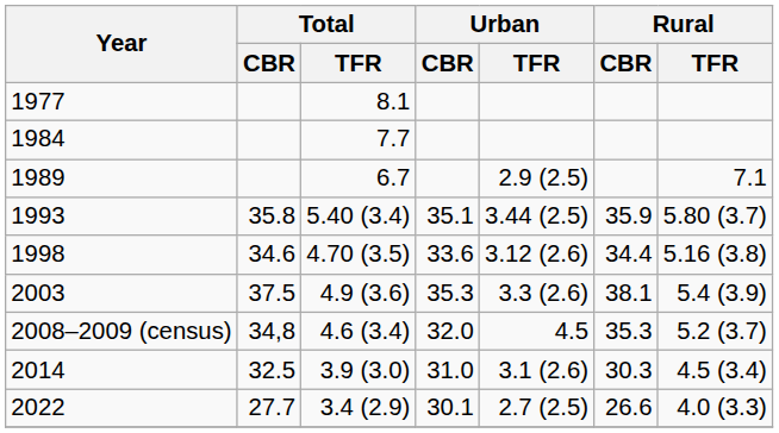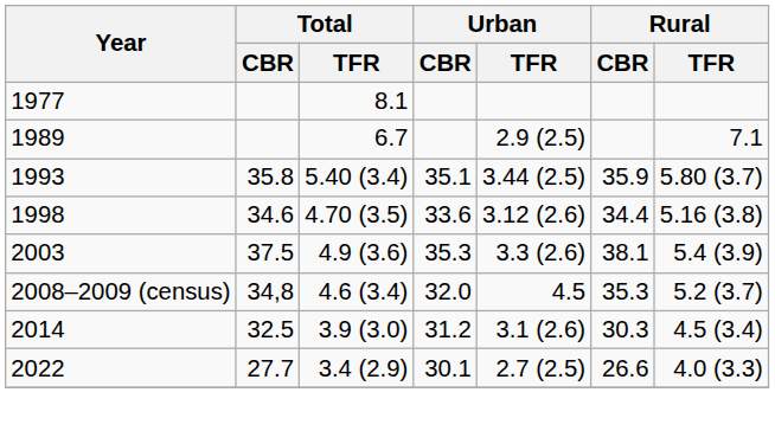- row: 1984 | 7.7
2014 | Urban / CBR: 31.0 -> 31.2
